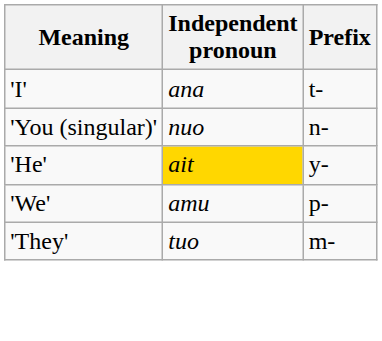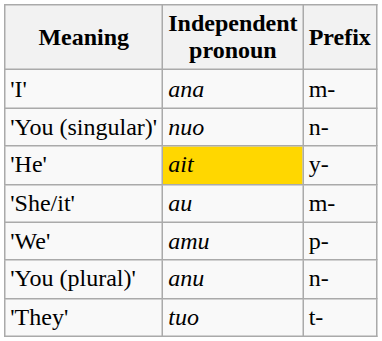'I' | Prefix: t- -> m-
+ row: 'She/it' | au | m-
+ row: 'You (plural)' | anu | n-
'They' | Prefix: m- -> t-
